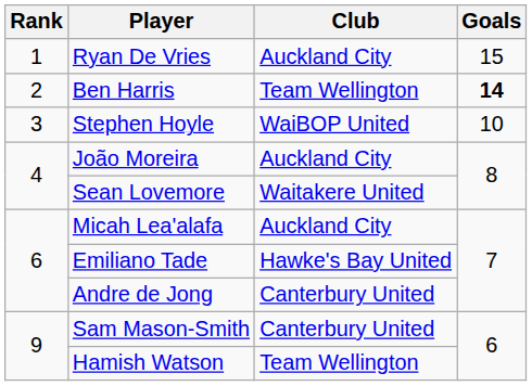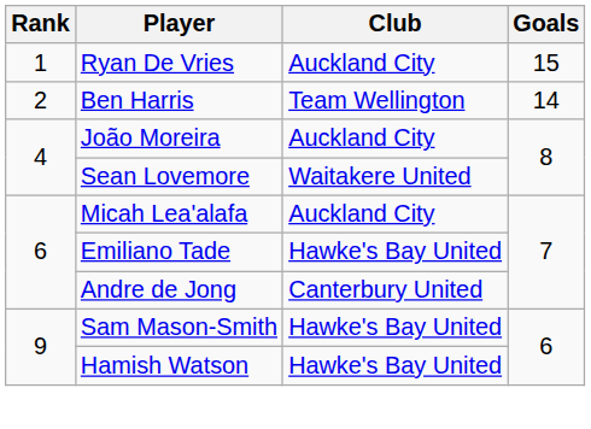Ben Harris | Goals: bold -> normal
- row: 3 | Stephen Hoyle | WaiBOP United | 10
Sam Mason-Smith | Club: Canterbury United -> Hawke's Bay United
Hamish Watson | Club: Team Wellington -> Hawke's Bay United
